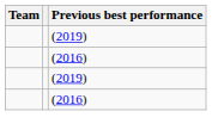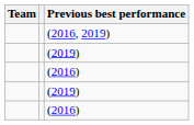+ row: (2016, 2019)
